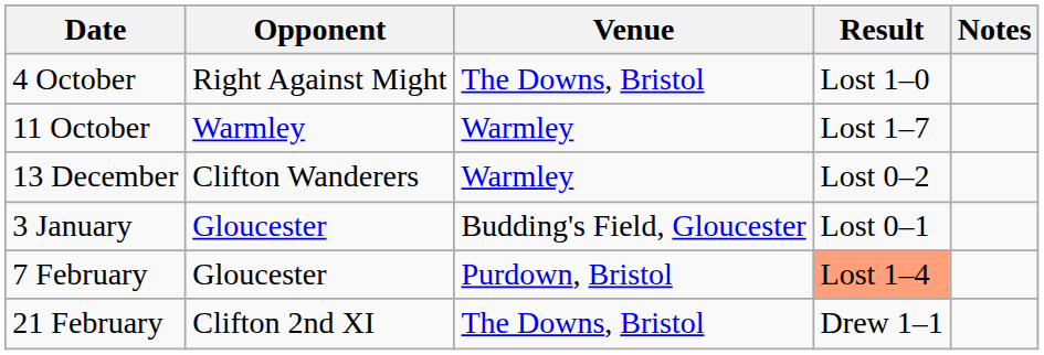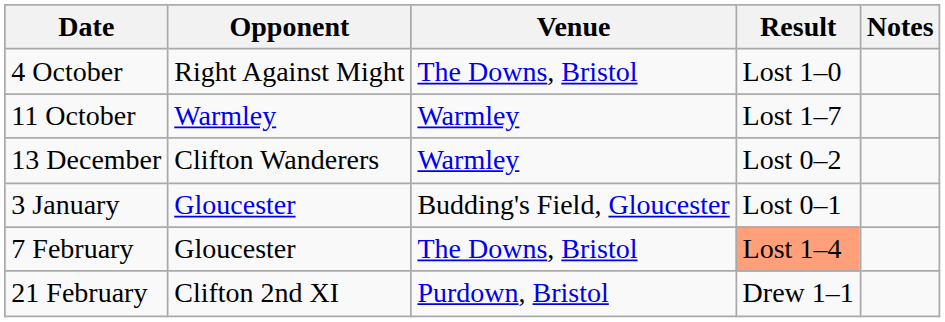7 February | Venue: Purdown, Bristol -> The Downs, Bristol
21 February | Venue: The Downs, Bristol -> Purdown, Bristol
